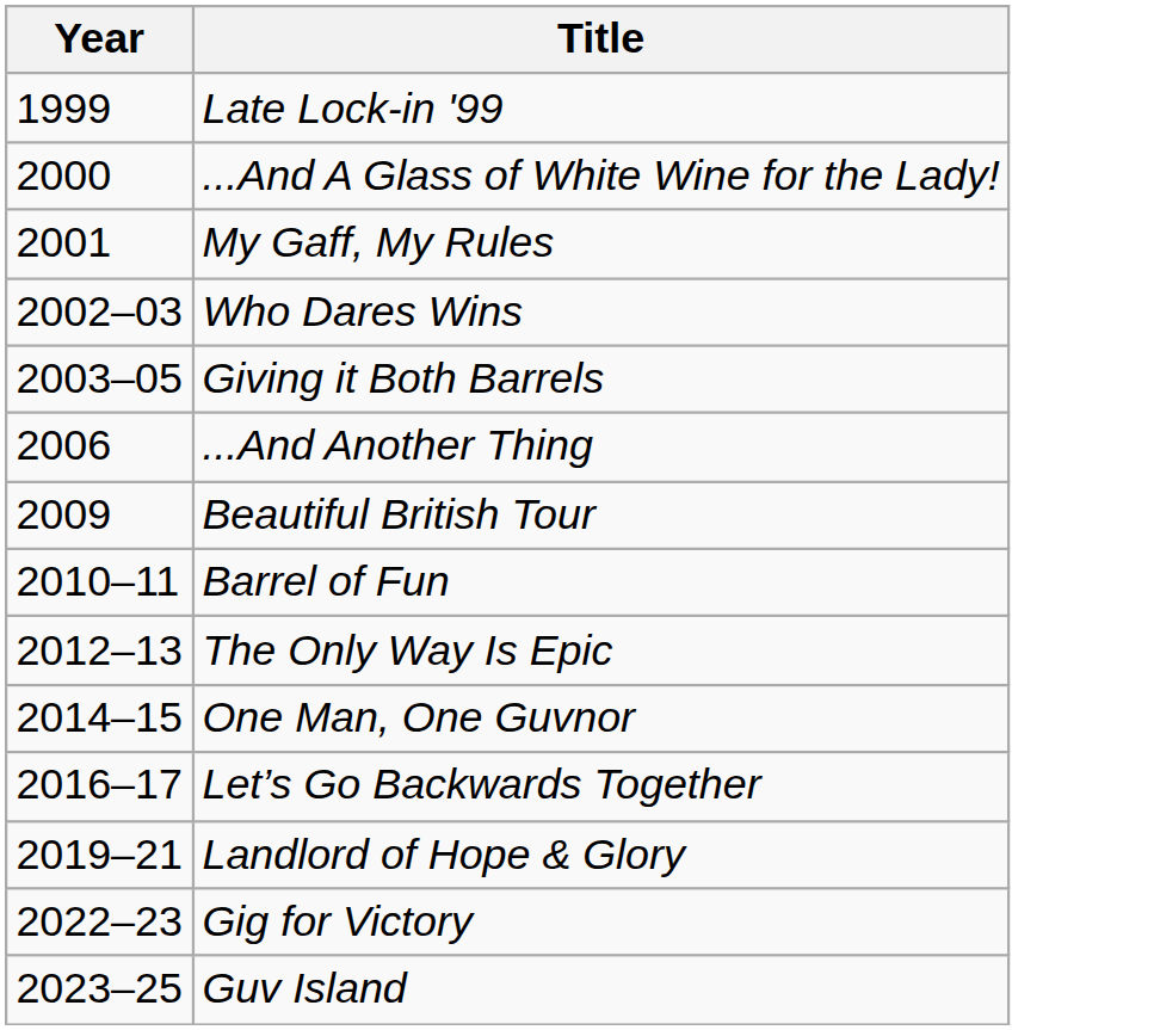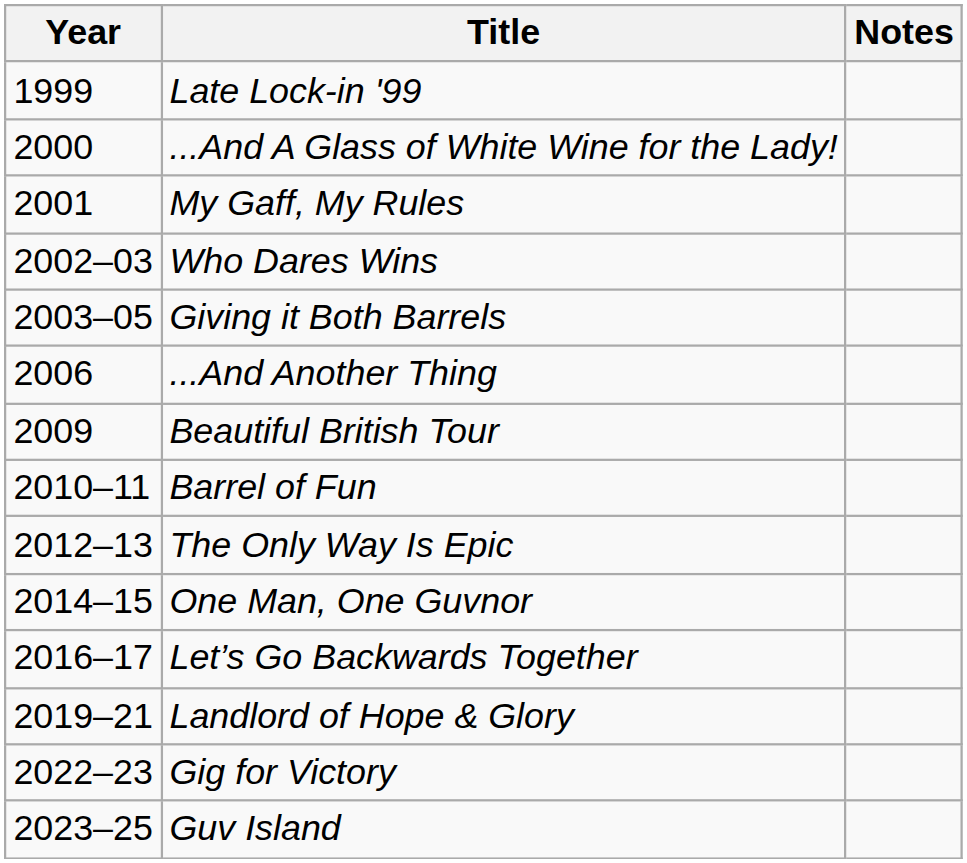+ column: Notes
